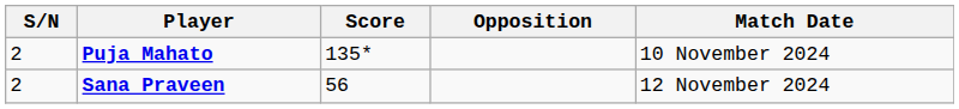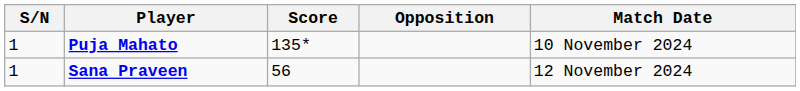Puja Mahato | S/N: 2 -> 1
Sana Praveen | S/N: 2 -> 1
